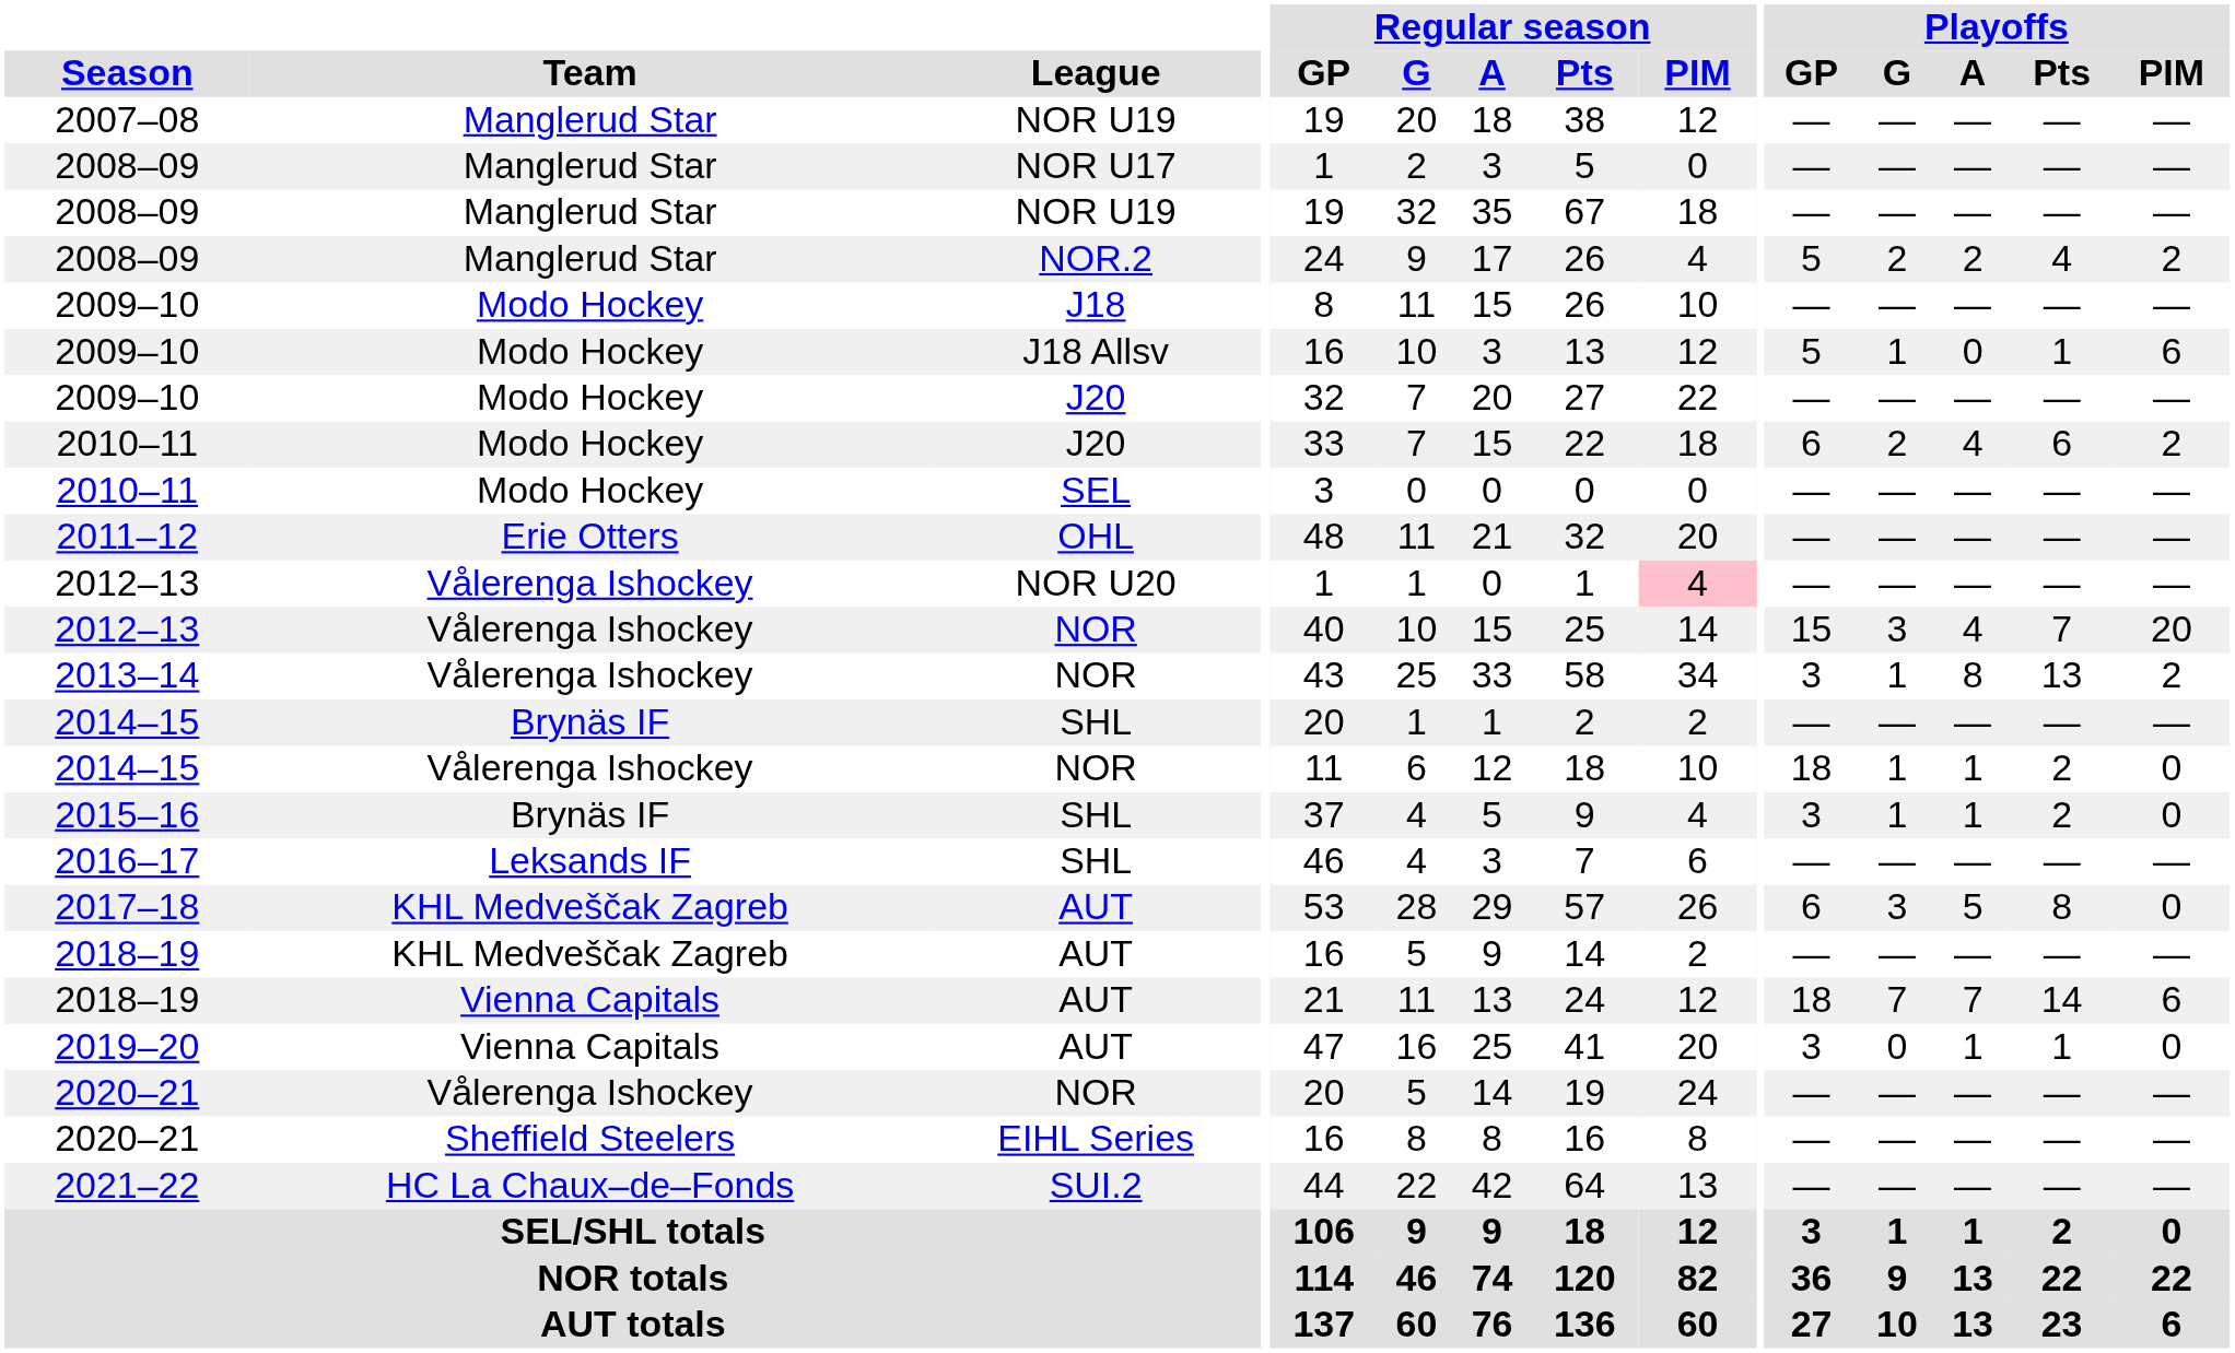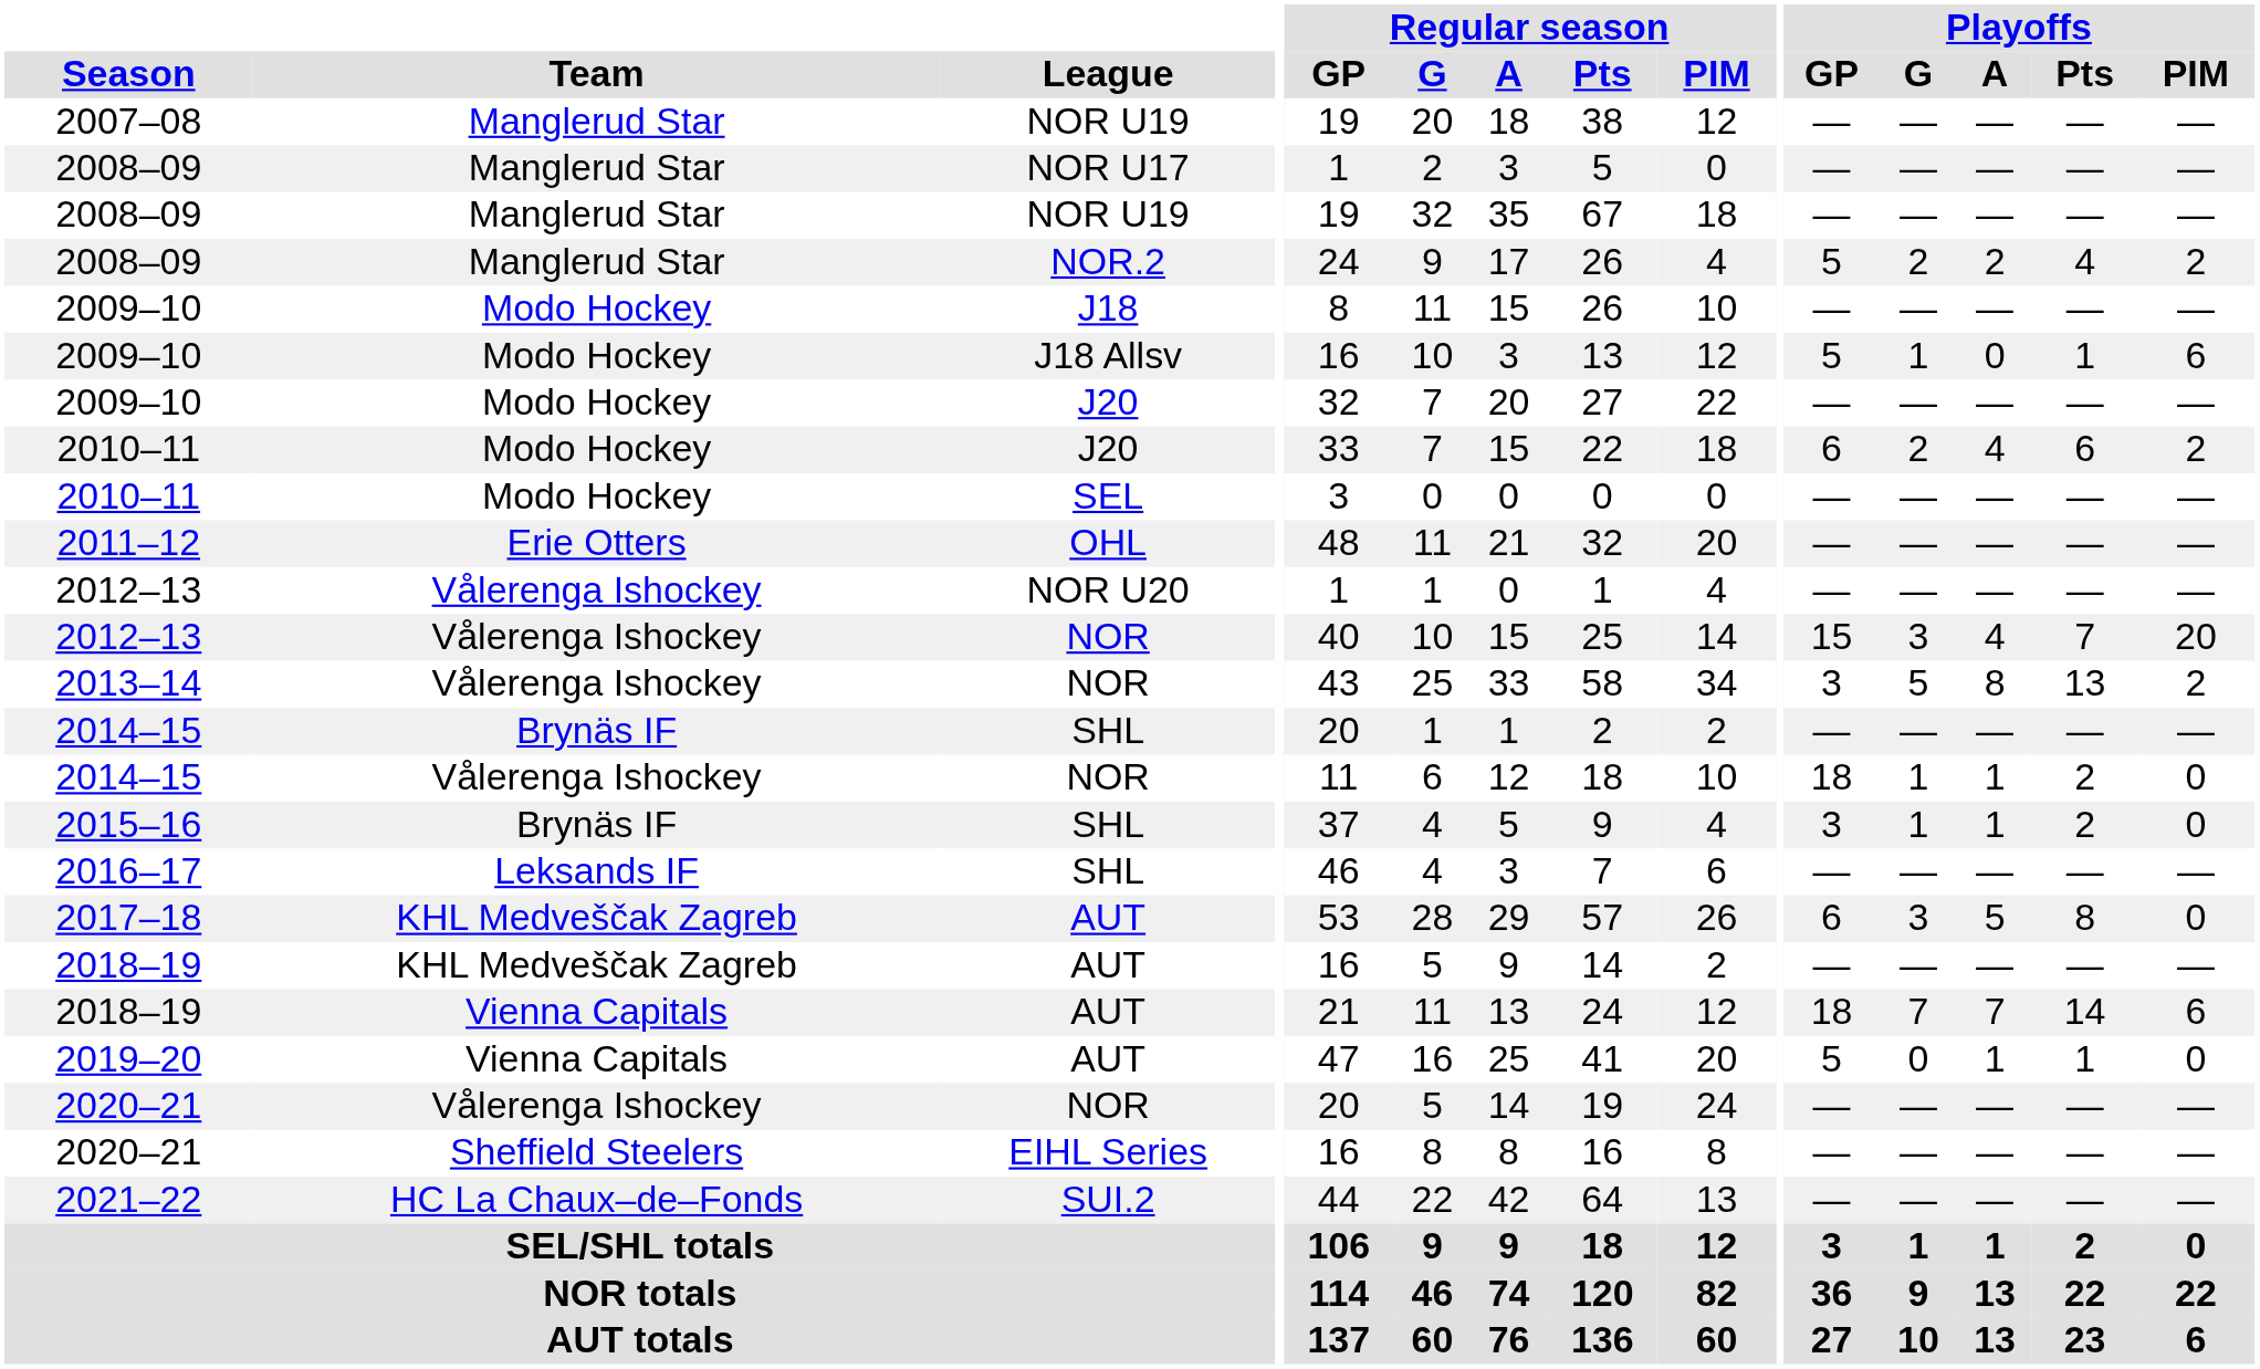2012–13 / NOR U20 | Regular season / PIM: pink background -> no background
2013–14 | Playoffs / G: 1 -> 5
2019–20 | Playoffs / GP: 3 -> 5
